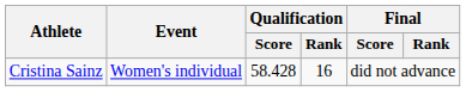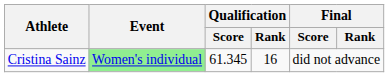Cristina Sainz | Event: no background -> lightgreen background
Cristina Sainz | Qualification / Score: 58.428 -> 61.345
